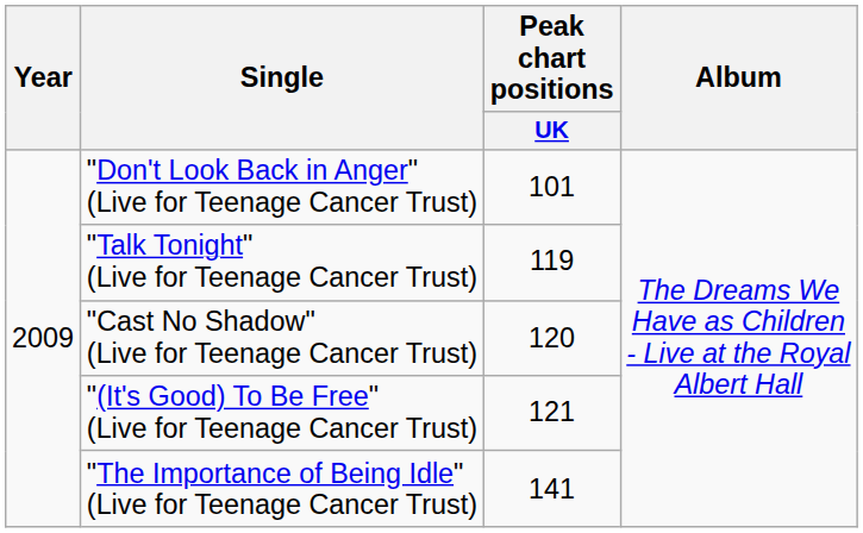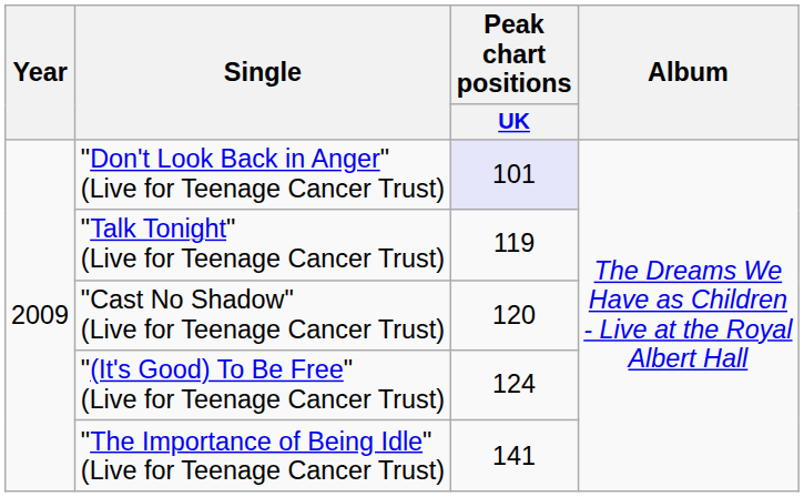"Don't Look Back in Anger" (Live for Teenage Cancer Trust) | Peak chart positions / UK: no background -> lavender background
"(It's Good) To Be Free" (Live for Teenage Cancer Trust) | Peak chart positions / UK: 121 -> 124
